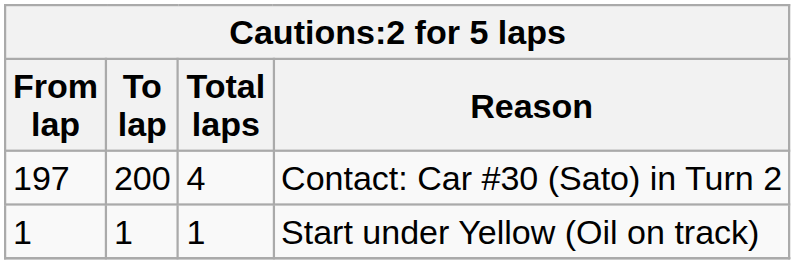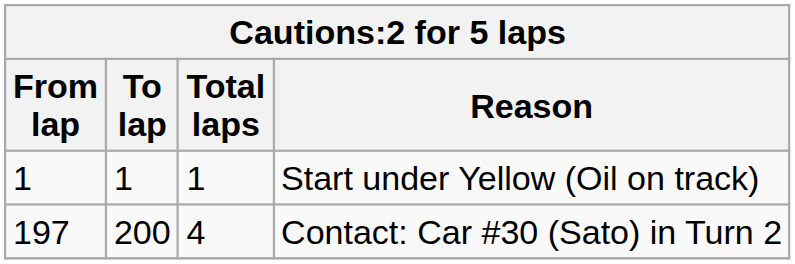rows swapped: Start under Yellow (Oil on track) <-> Contact: Car #30 (Sato) in Turn 2
